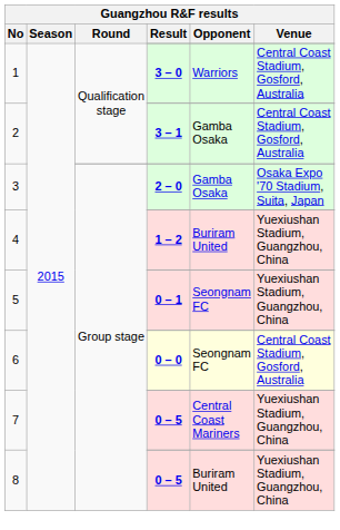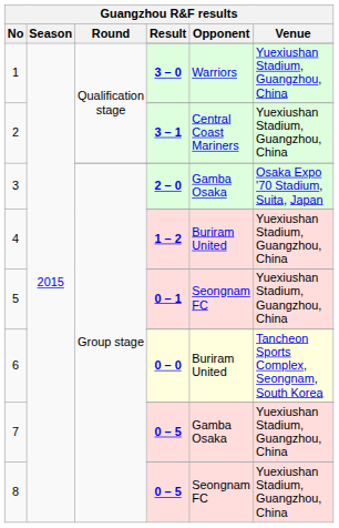1 / 3 – 0 | Venue: Central Coast Stadium, Gosford, Australia -> Yuexiushan Stadium, Guangzhou, China
2 / 3 – 1 | Opponent: Gamba Osaka -> Central Coast Mariners
2 / 3 – 1 | Venue: Central Coast Stadium, Gosford, Australia -> Yuexiushan Stadium, Guangzhou, China
6 / 0 – 0 | Opponent: Seongnam FC -> Buriram United
6 / 0 – 0 | Venue: Central Coast Stadium, Gosford, Australia -> Tancheon Sports Complex, Seongnam, South Korea
7 / 0 – 5 | Opponent: Central Coast Mariners -> Gamba Osaka
8 / 0 – 5 | Opponent: Buriram United -> Seongnam FC
